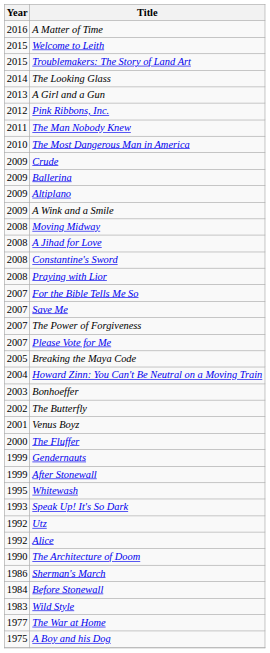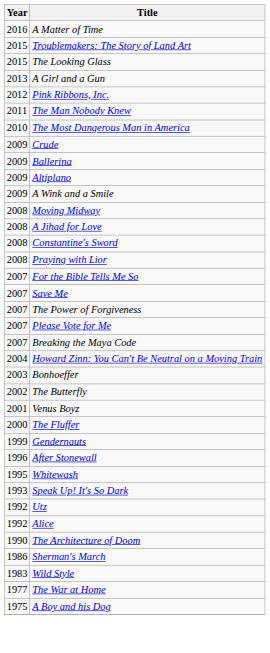- row: 2015 | Welcome to Leith
The Looking Glass | Year: 2014 -> 2015
Breaking the Maya Code | Year: 2005 -> 2007
After Stonewall | Year: 1999 -> 1996
- row: 1984 | Before Stonewall
